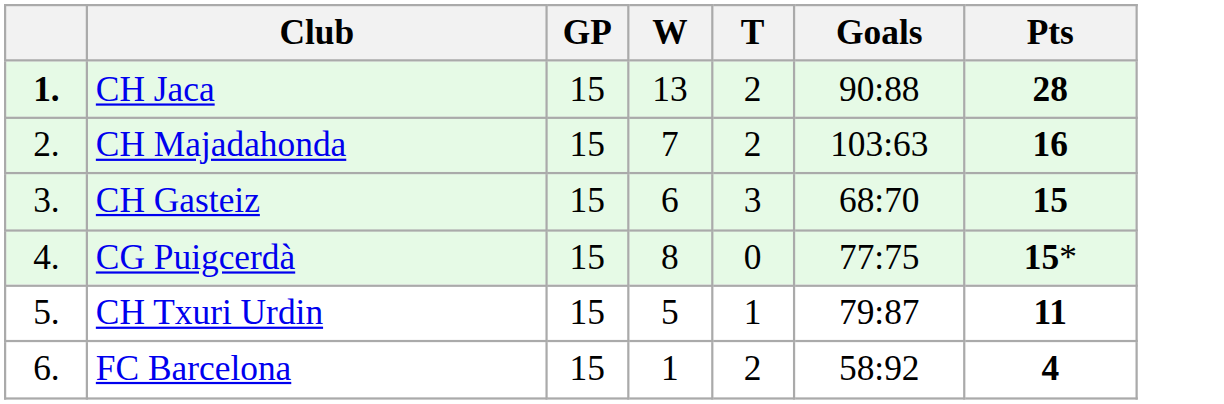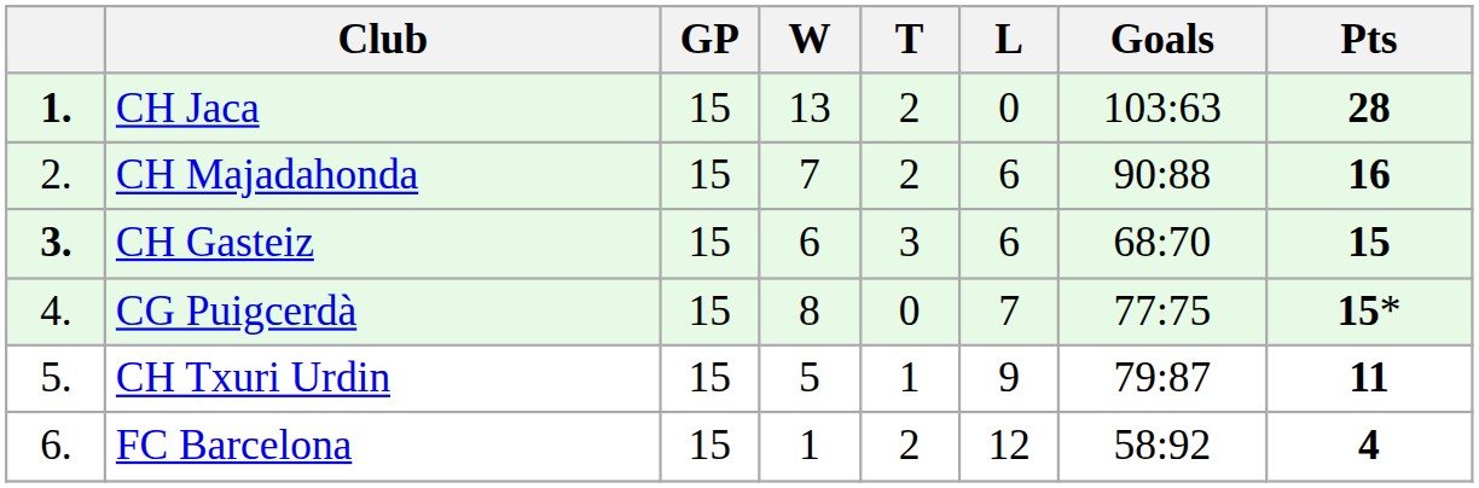+ column: L | 0 | 6 | 6 | 7 | 9 | 12
CH Jaca | Goals: 90:88 -> 103:63
CH Majadahonda | Goals: 103:63 -> 90:88
CH Gasteiz | column 1: normal -> bold
